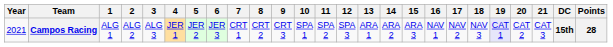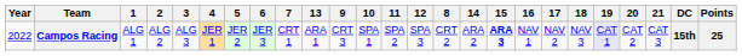columns swapped: 8 <-> 13
Campos Racing | Year: 2021 -> 2022
Campos Racing | 15: normal -> bold
Campos Racing | Points: 28 -> 25
